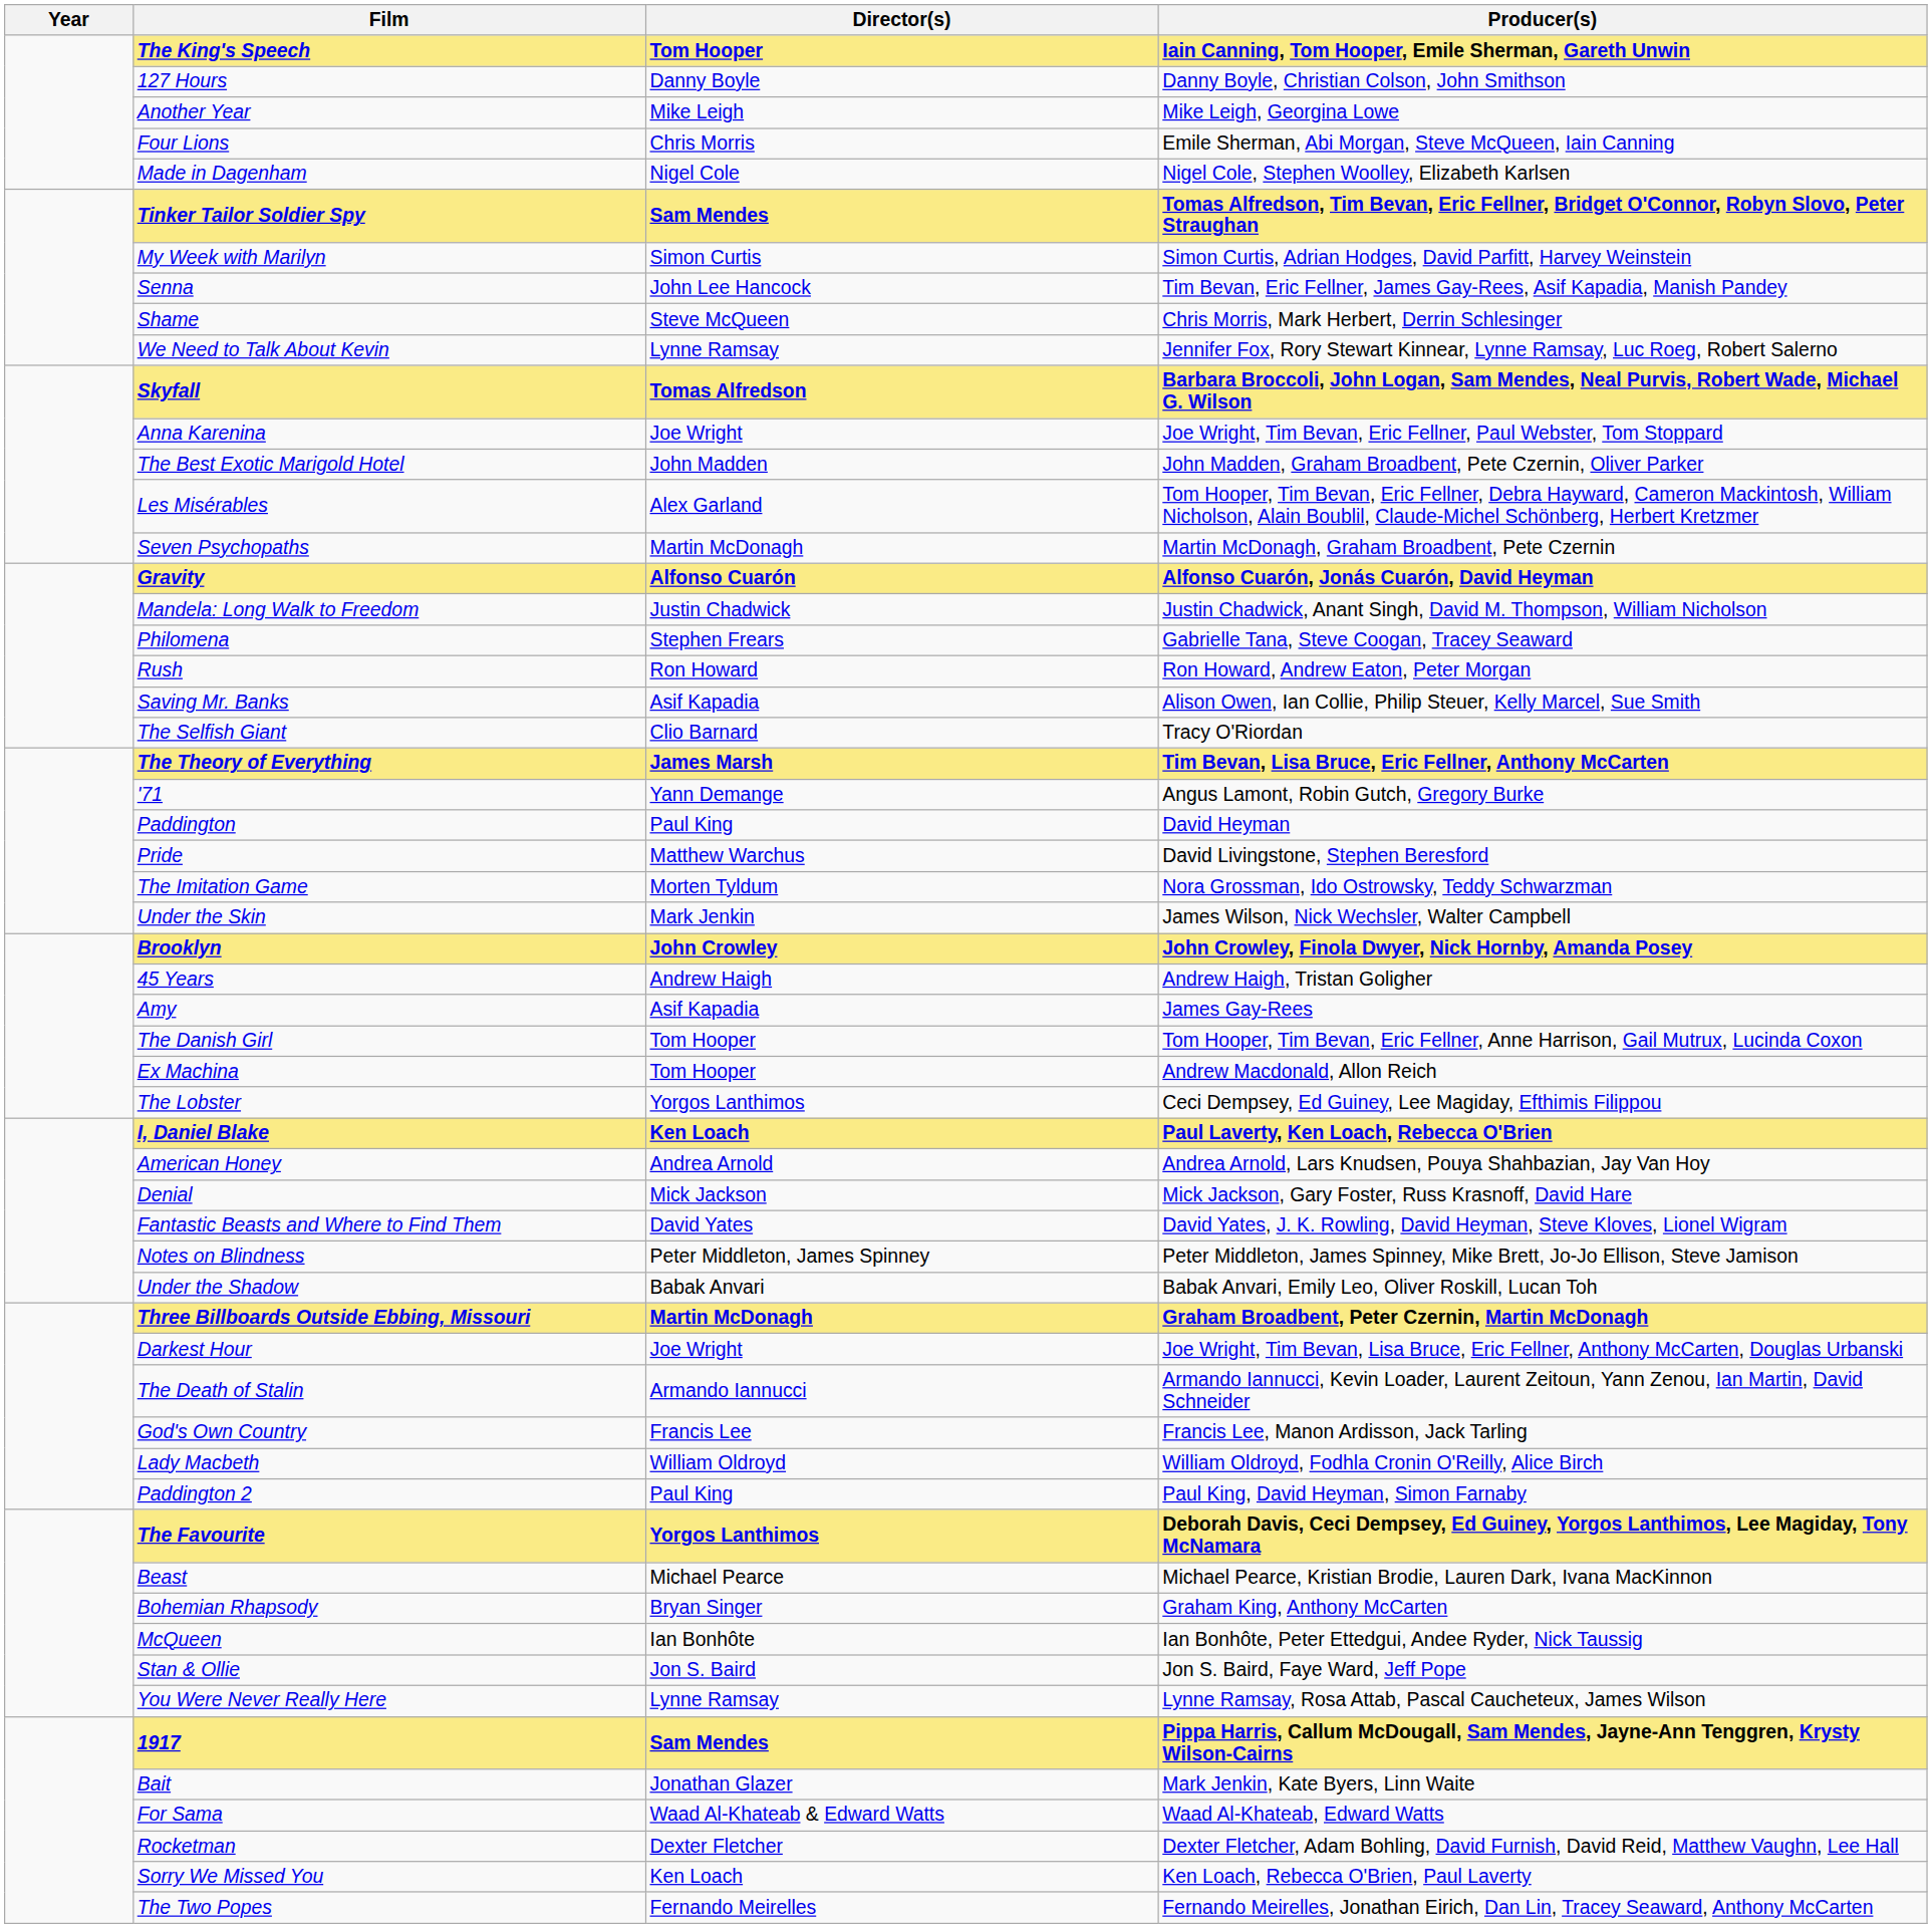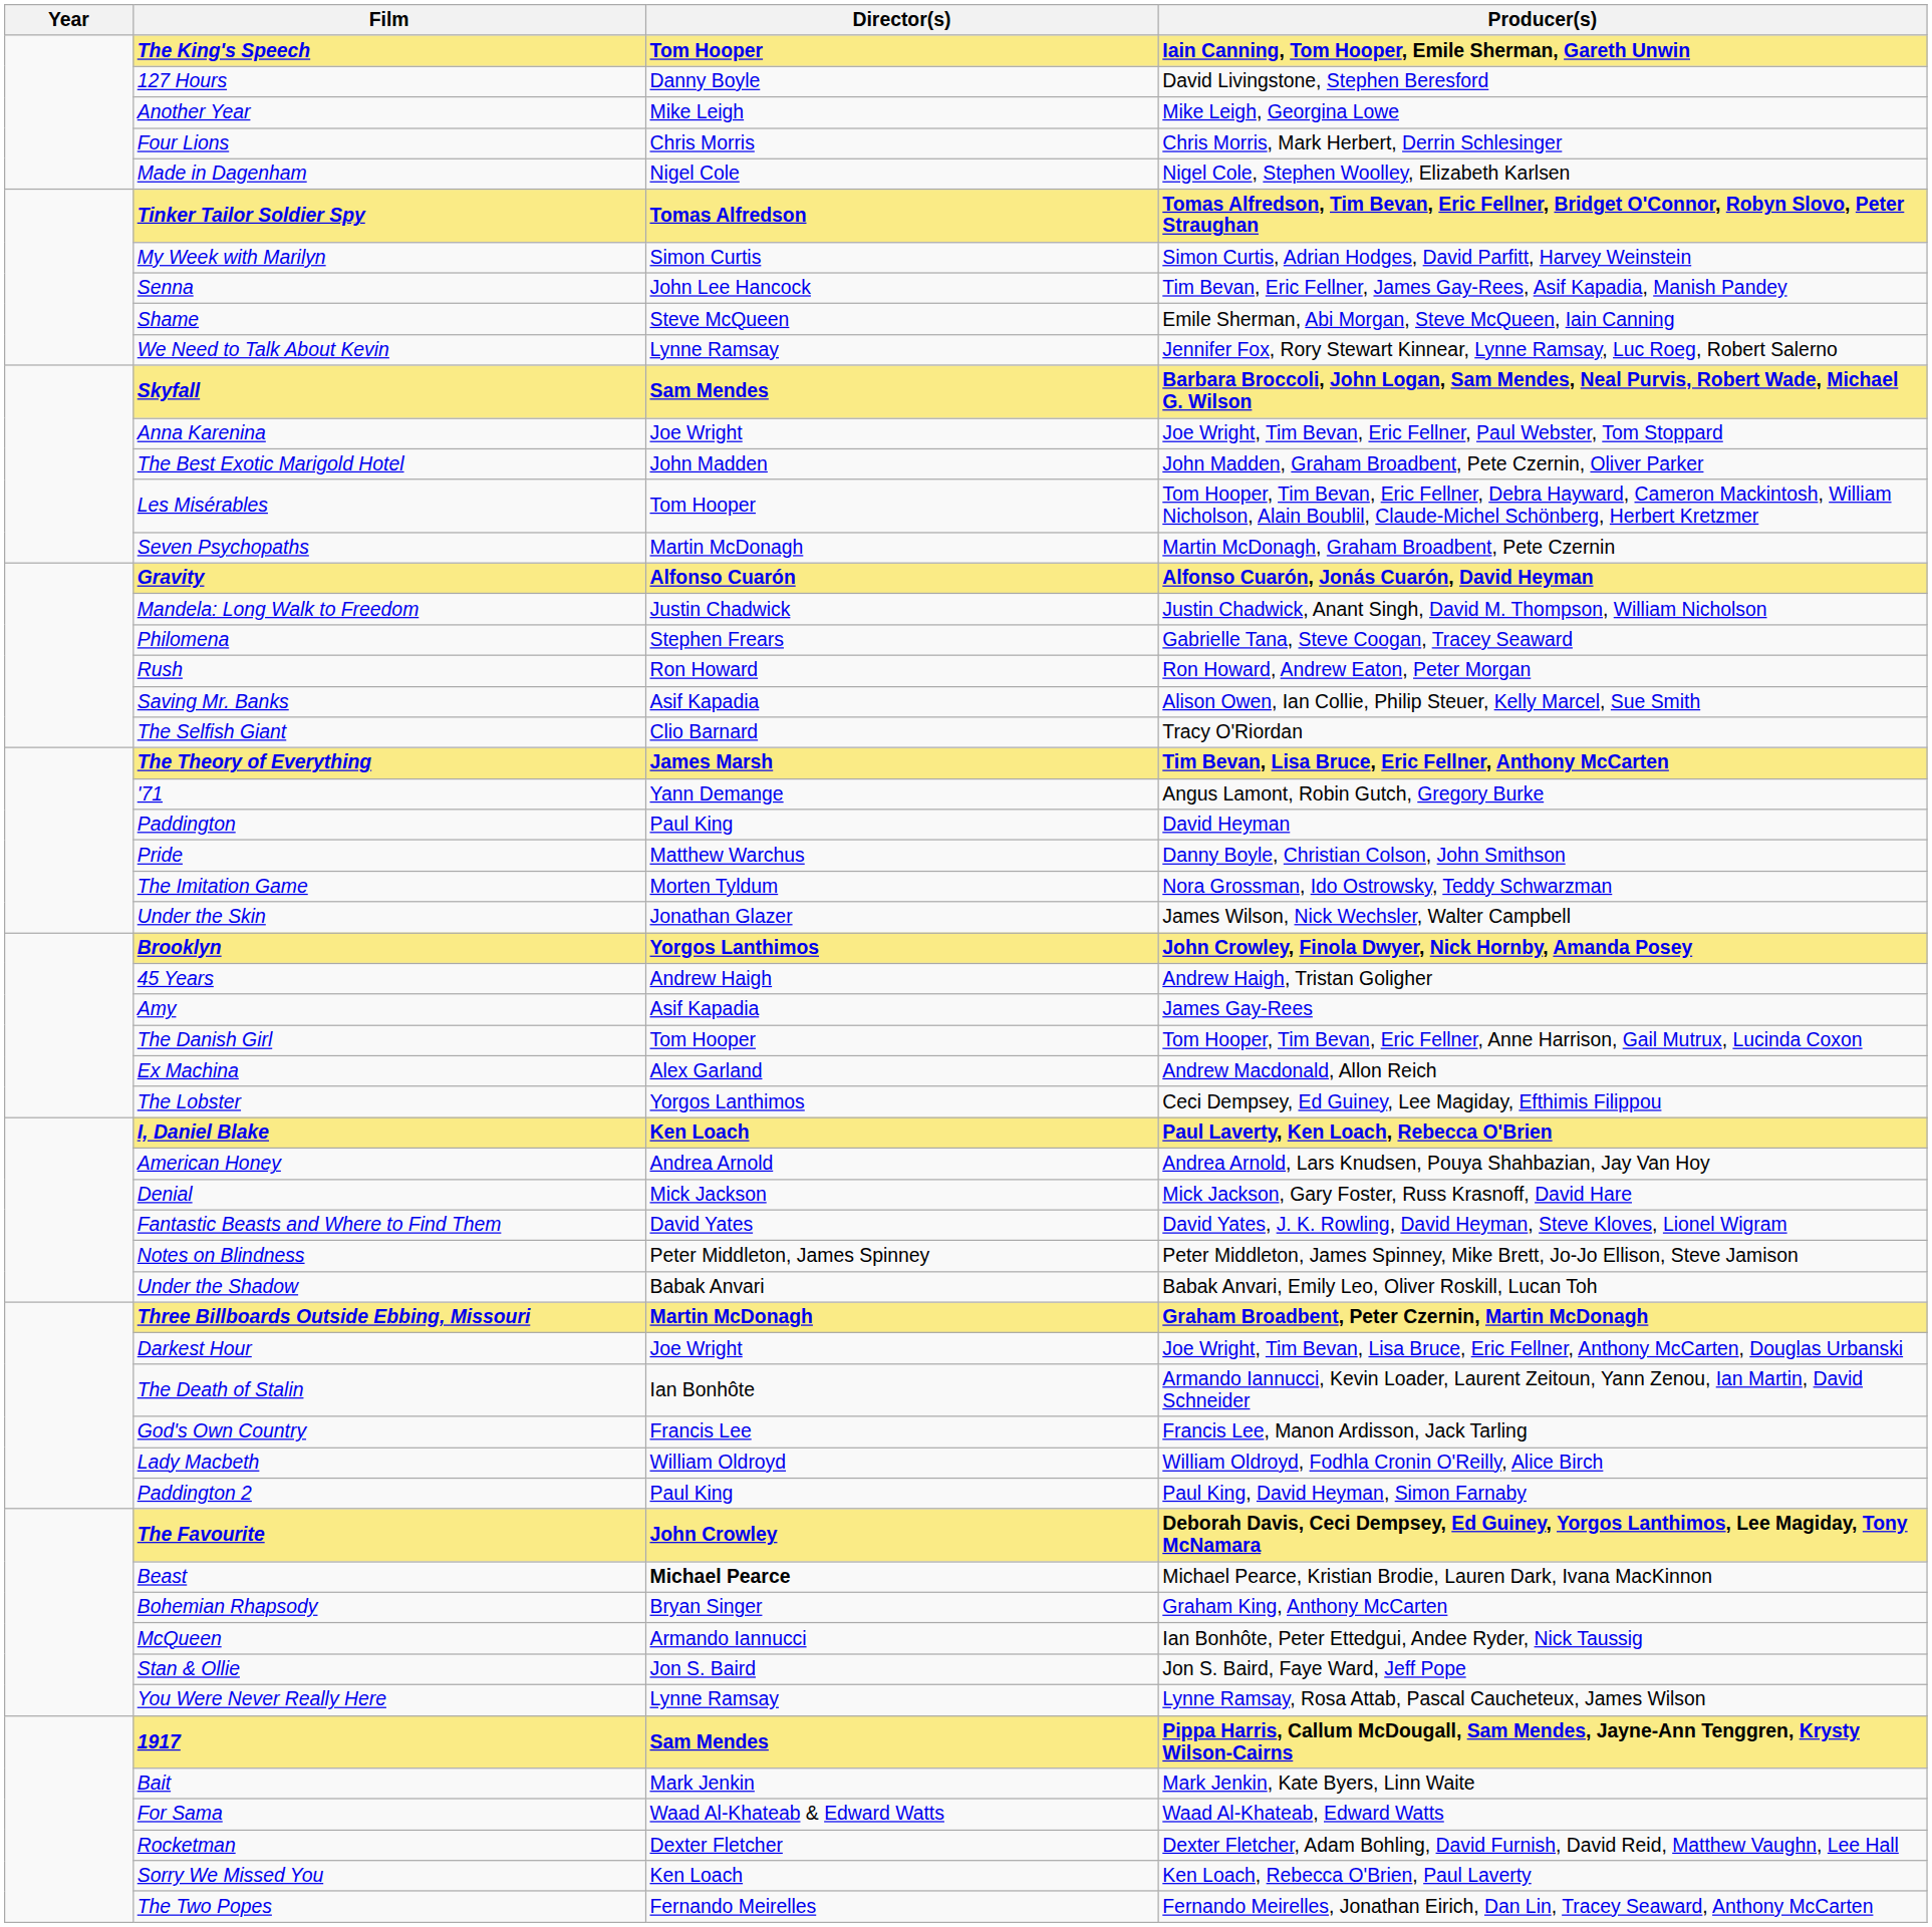127 Hours | Producer(s): Danny Boyle, Christian Colson, John Smithson -> David Livingstone, Stephen Beresford
Four Lions | Producer(s): Emile Sherman, Abi Morgan, Steve McQueen, Iain Canning -> Chris Morris, Mark Herbert, Derrin Schlesinger
Tinker Tailor Soldier Spy | Director(s): Sam Mendes -> Tomas Alfredson
Shame | Producer(s): Chris Morris, Mark Herbert, Derrin Schlesinger -> Emile Sherman, Abi Morgan, Steve McQueen, Iain Canning
Skyfall | Director(s): Tomas Alfredson -> Sam Mendes
Les Misérables | Director(s): Alex Garland -> Tom Hooper
Pride | Producer(s): David Livingstone, Stephen Beresford -> Danny Boyle, Christian Colson, John Smithson
Under the Skin | Director(s): Mark Jenkin -> Jonathan Glazer
Brooklyn | Director(s): John Crowley -> Yorgos Lanthimos
Ex Machina | Director(s): Tom Hooper -> Alex Garland
The Death of Stalin | Director(s): Armando Iannucci -> Ian Bonhôte
The Favourite | Director(s): Yorgos Lanthimos -> John Crowley
Beast | Director(s): normal -> bold
McQueen | Director(s): Ian Bonhôte -> Armando Iannucci
Bait | Director(s): Jonathan Glazer -> Mark Jenkin
